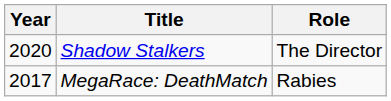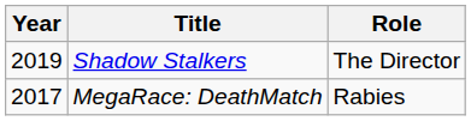Shadow Stalkers | Year: 2020 -> 2019
